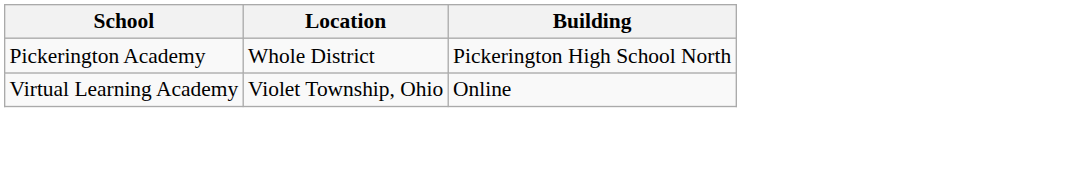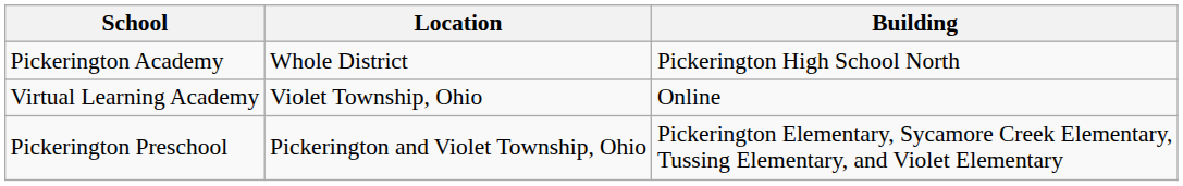+ row: Pickerington Preschool | Pickerington and Violet Township, Ohio | Pickerington Elementary, Sycamore Creek Elementary, Tussing Elementary, and Violet Elementary
